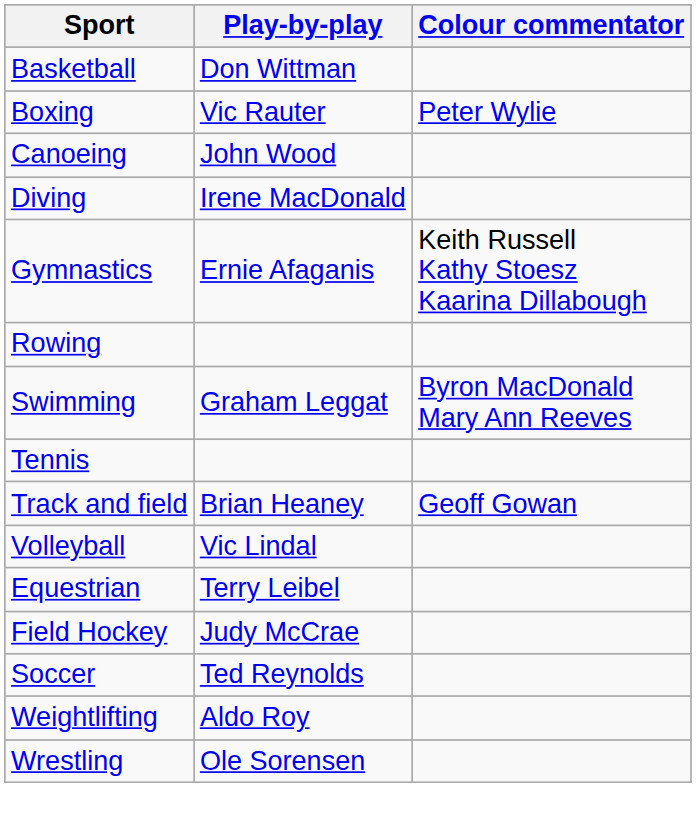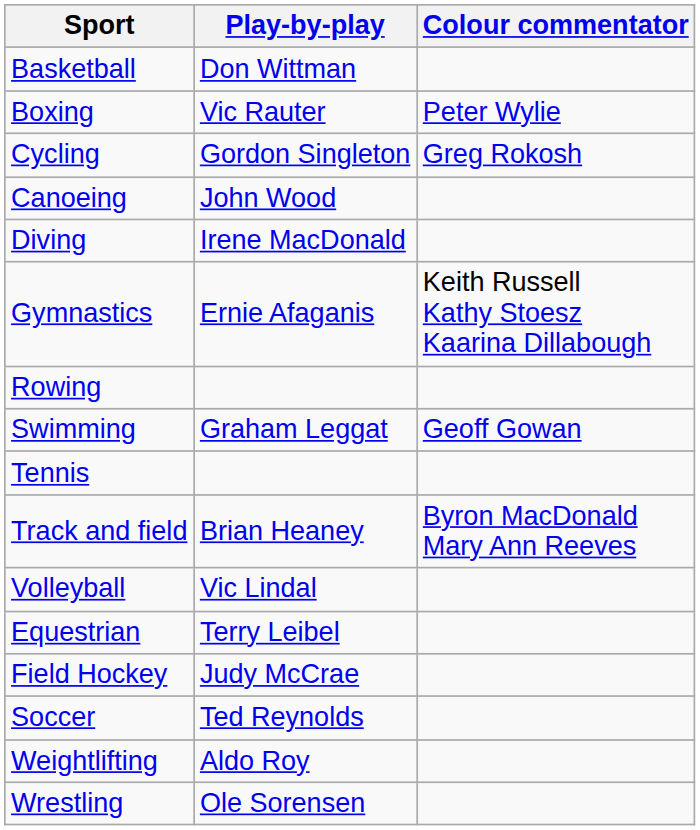+ row: Cycling | Gordon Singleton | Greg Rokosh
Swimming | Colour commentator: Byron MacDonald Mary Ann Reeves -> Geoff Gowan
Track and field | Colour commentator: Geoff Gowan -> Byron MacDonald Mary Ann Reeves
